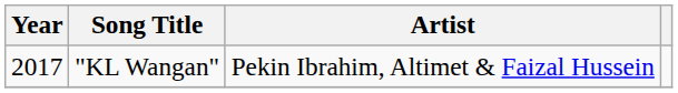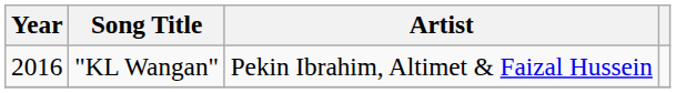"KL Wangan" | Year: 2017 -> 2016
